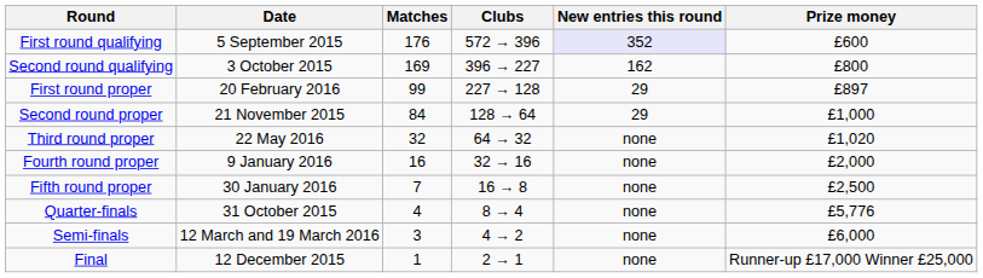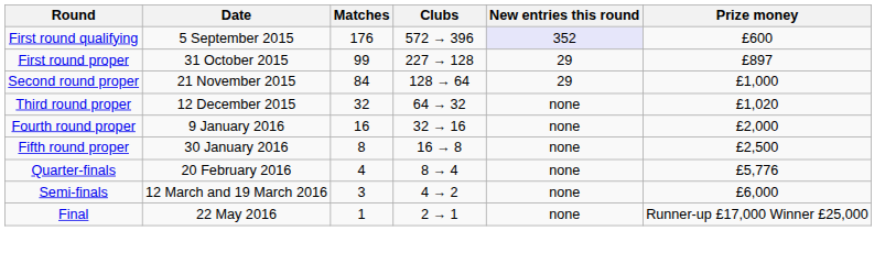- row: Second round qualifying | 3 October 2015 | 169 | 396 → 227 | 162 | £800
First round proper | Date: 20 February 2016 -> 31 October 2015
Third round proper | Date: 22 May 2016 -> 12 December 2015
Fifth round proper | Matches: 7 -> 8
Quarter-finals | Date: 31 October 2015 -> 20 February 2016
Final | Date: 12 December 2015 -> 22 May 2016
